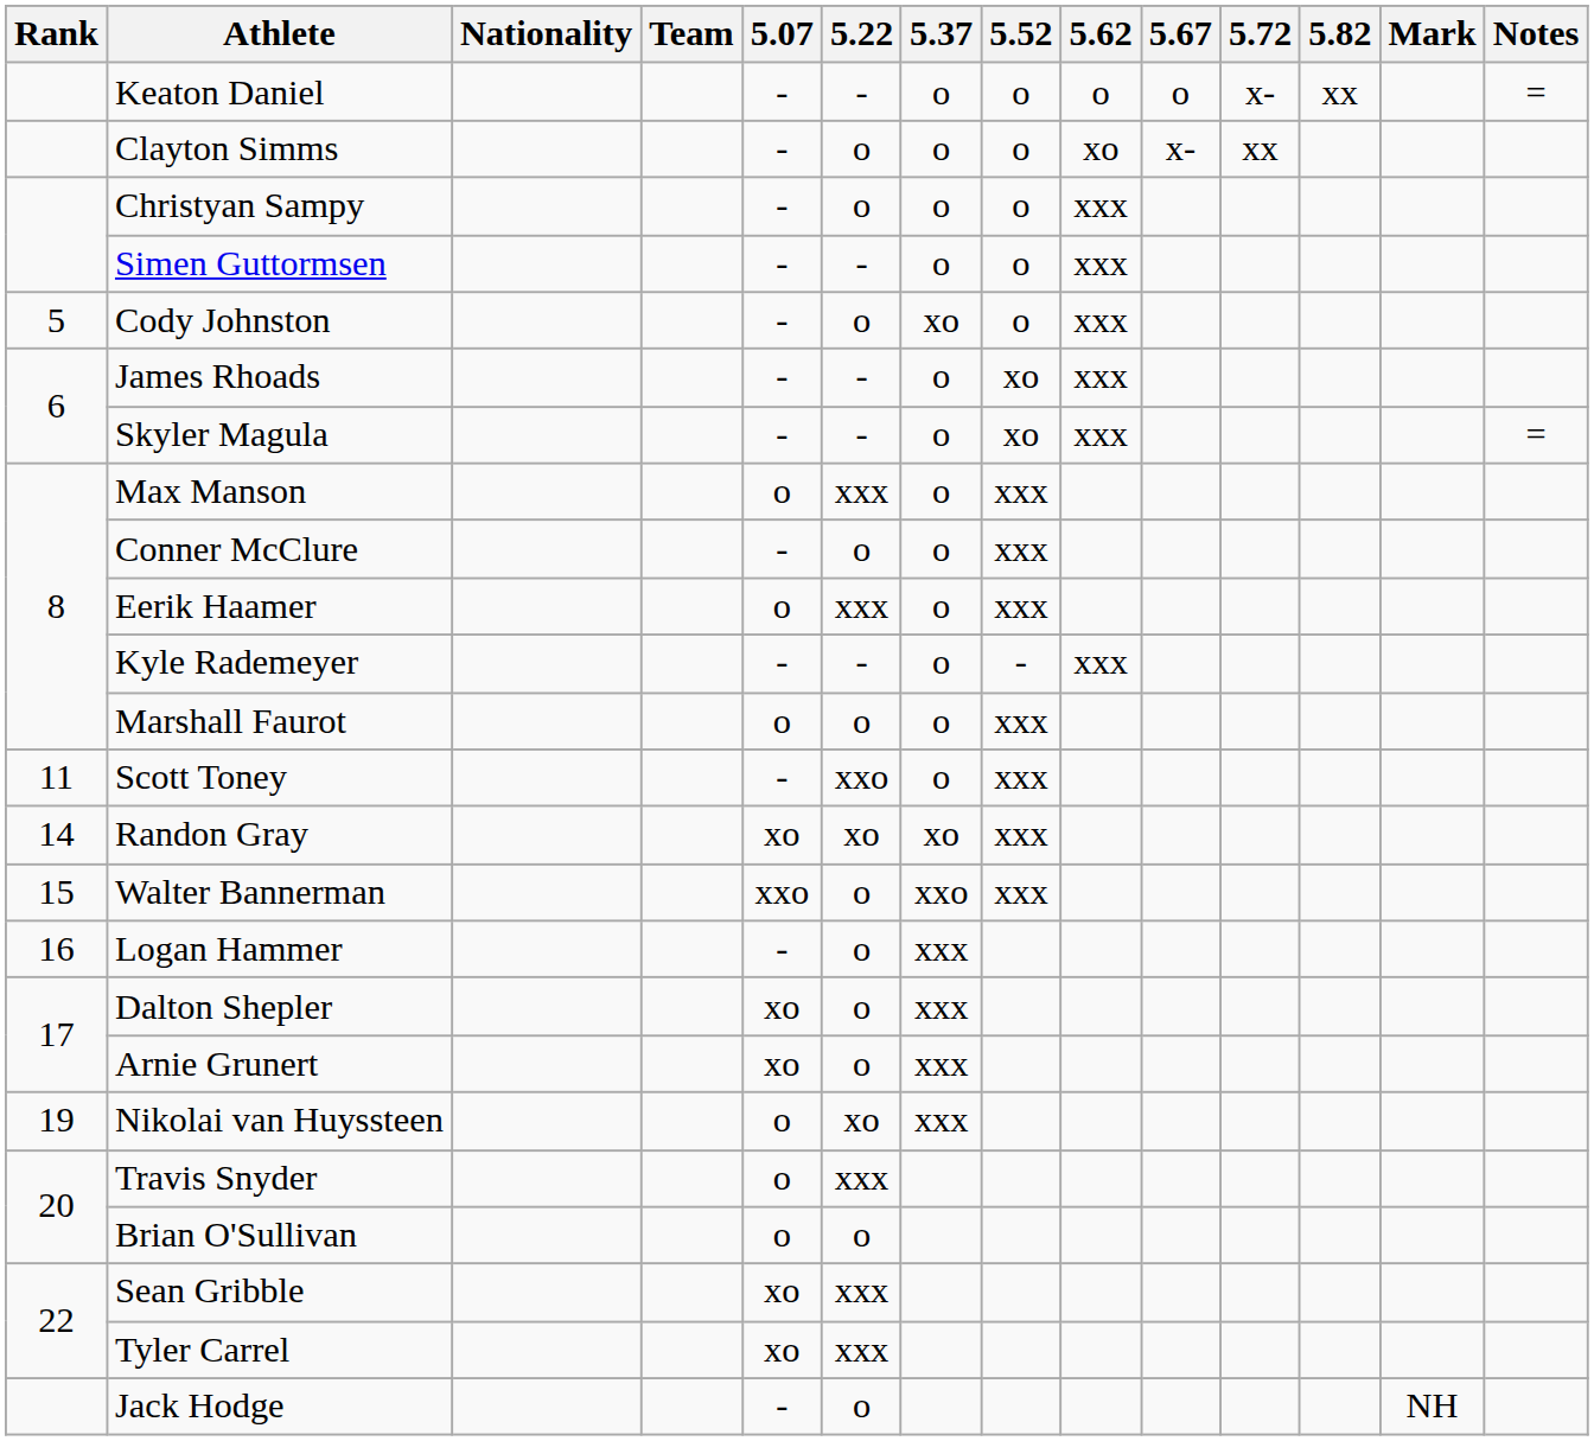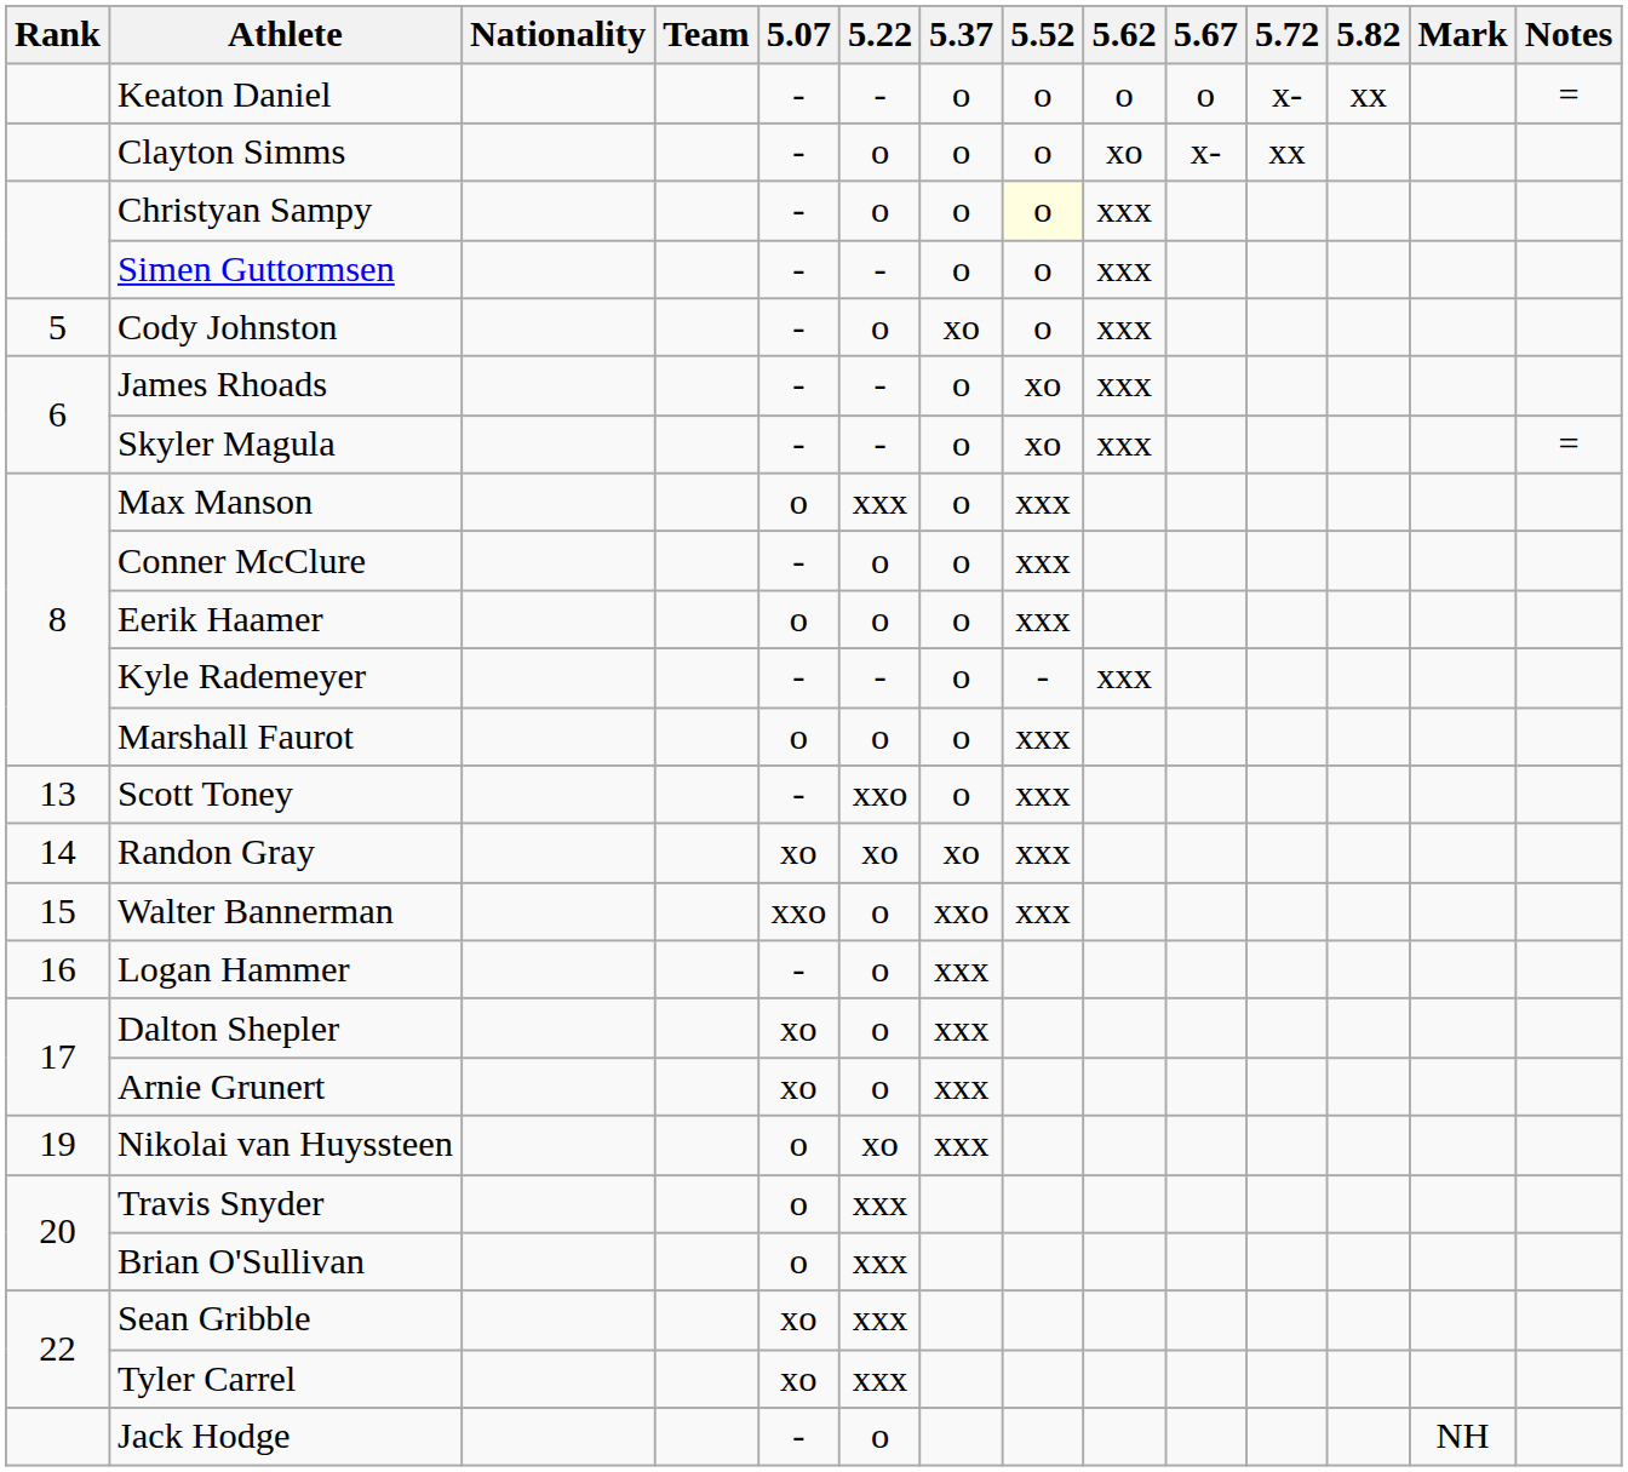Christyan Sampy | 5.52: no background -> lightyellow background
Eerik Haamer | 5.22: xxx -> o
Scott Toney | Rank: 11 -> 13
Brian O'Sullivan | 5.22: o -> xxx
